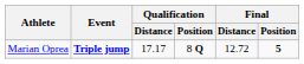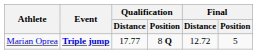Marian Oprea | Qualification / Distance: 17.17 -> 17.77
Marian Oprea | Final / Position: bold -> normal
